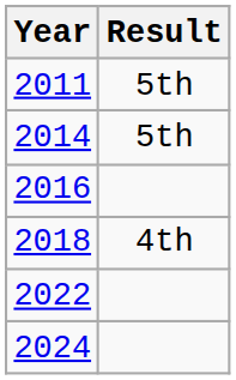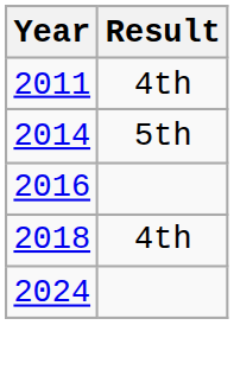2011 | Result: 5th -> 4th
- row: 2022
